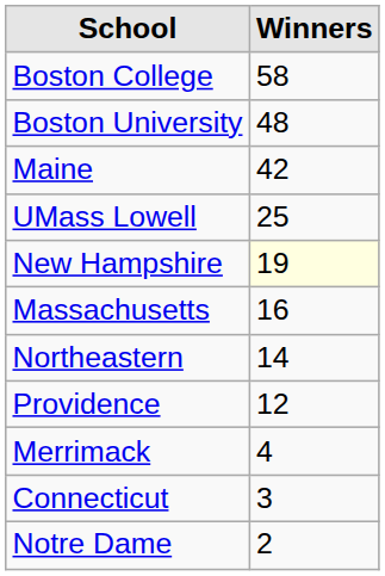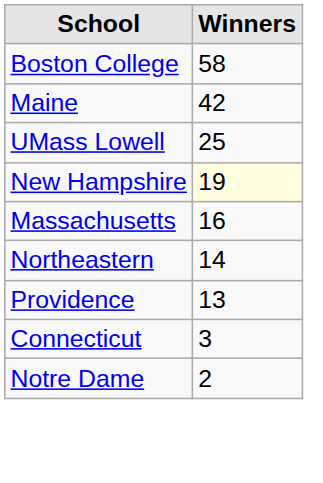- row: Boston University | 48
Providence | Winners: 12 -> 13
- row: Merrimack | 4
